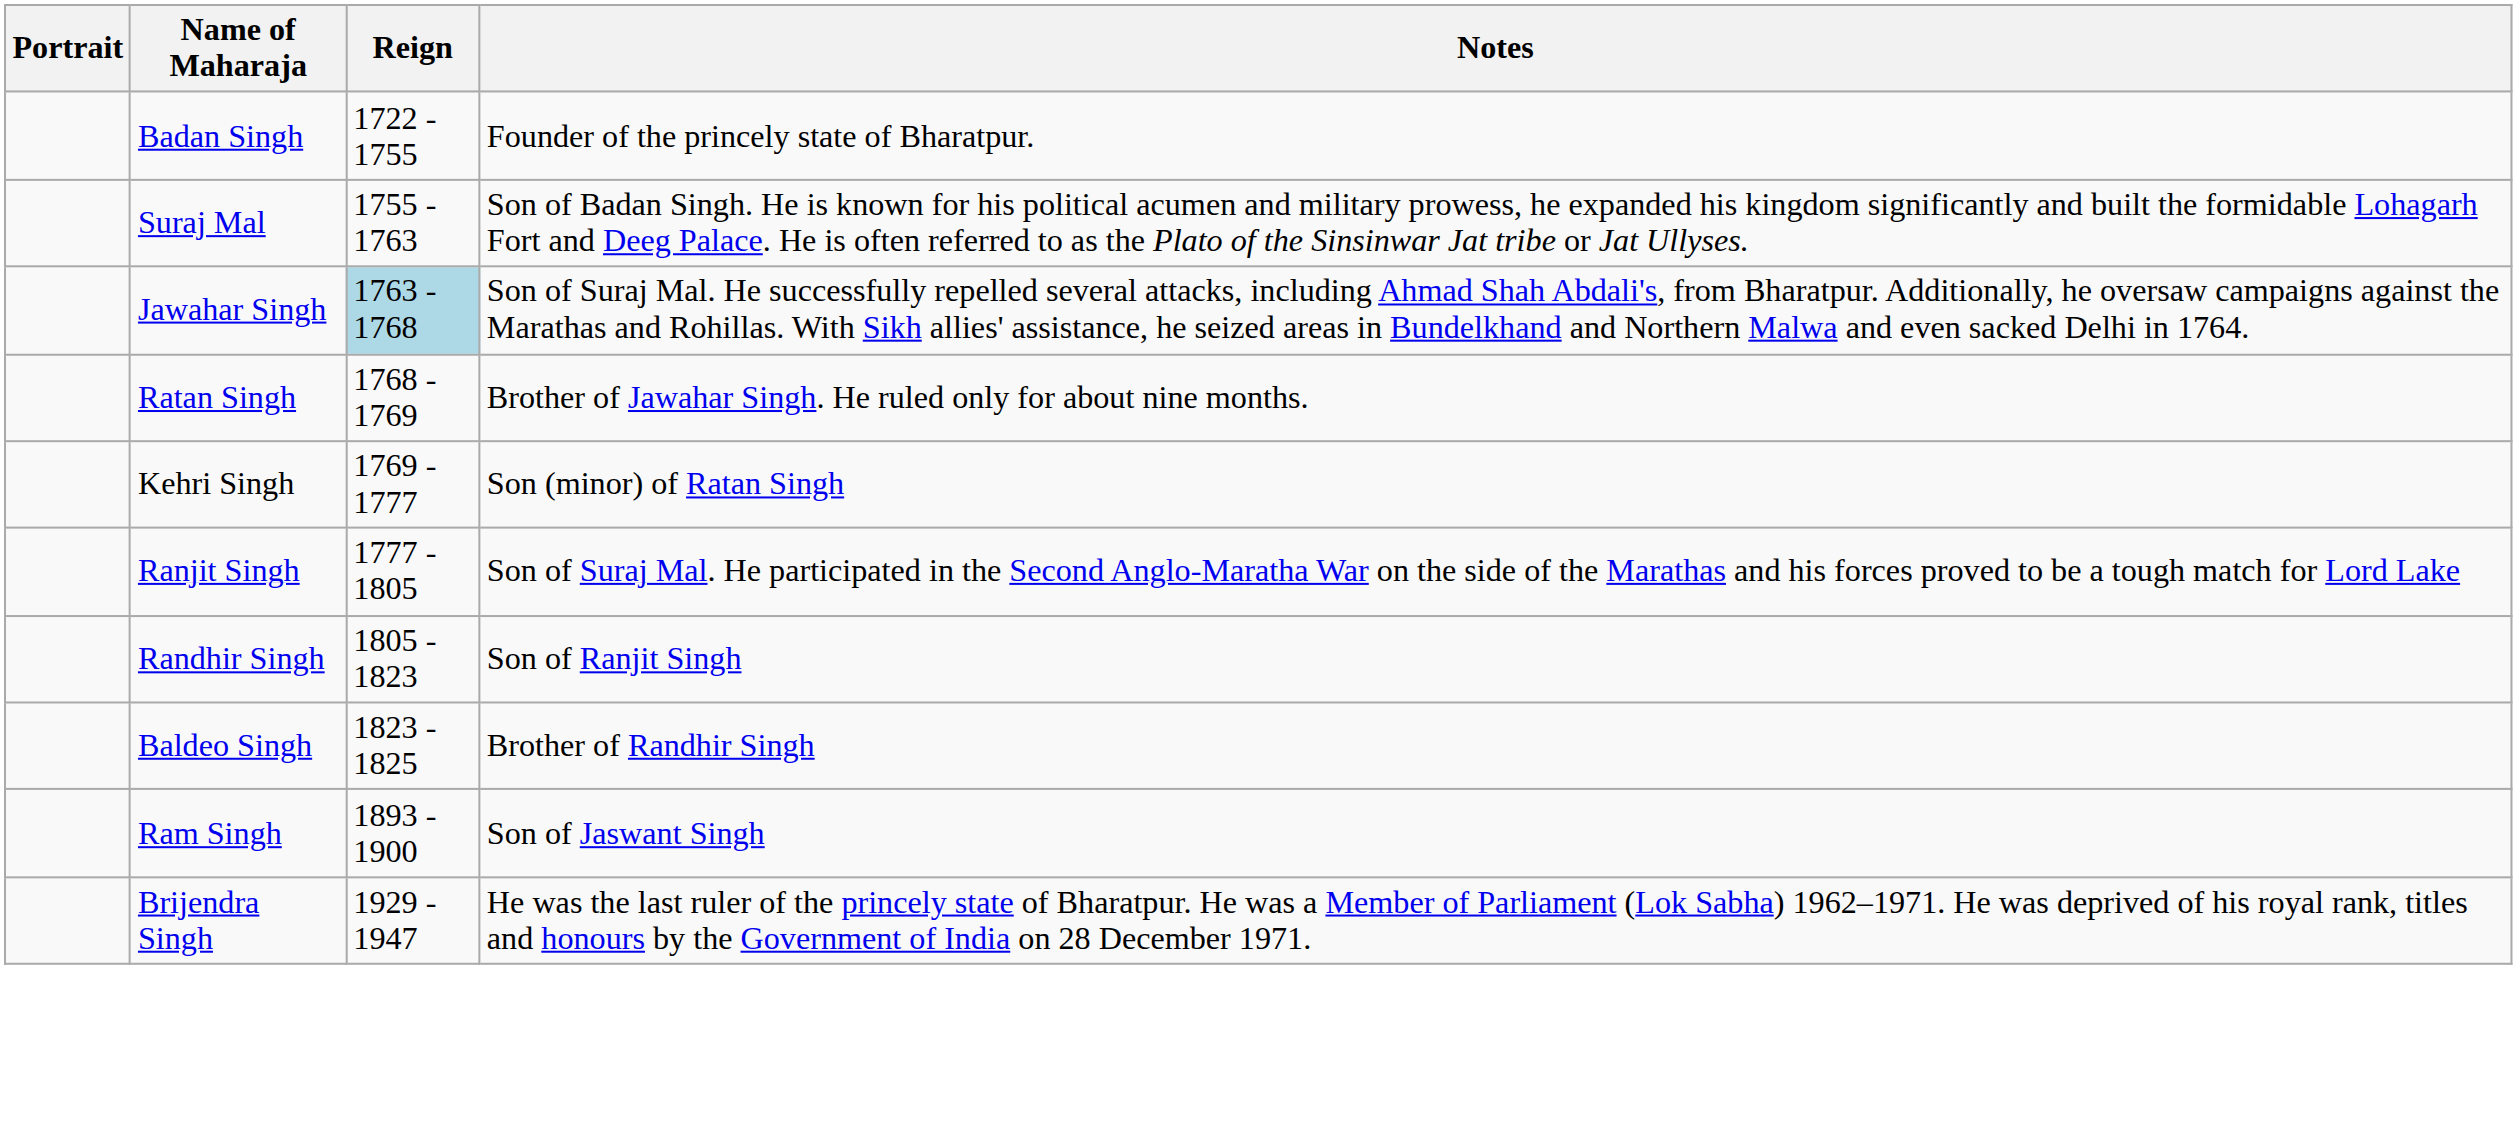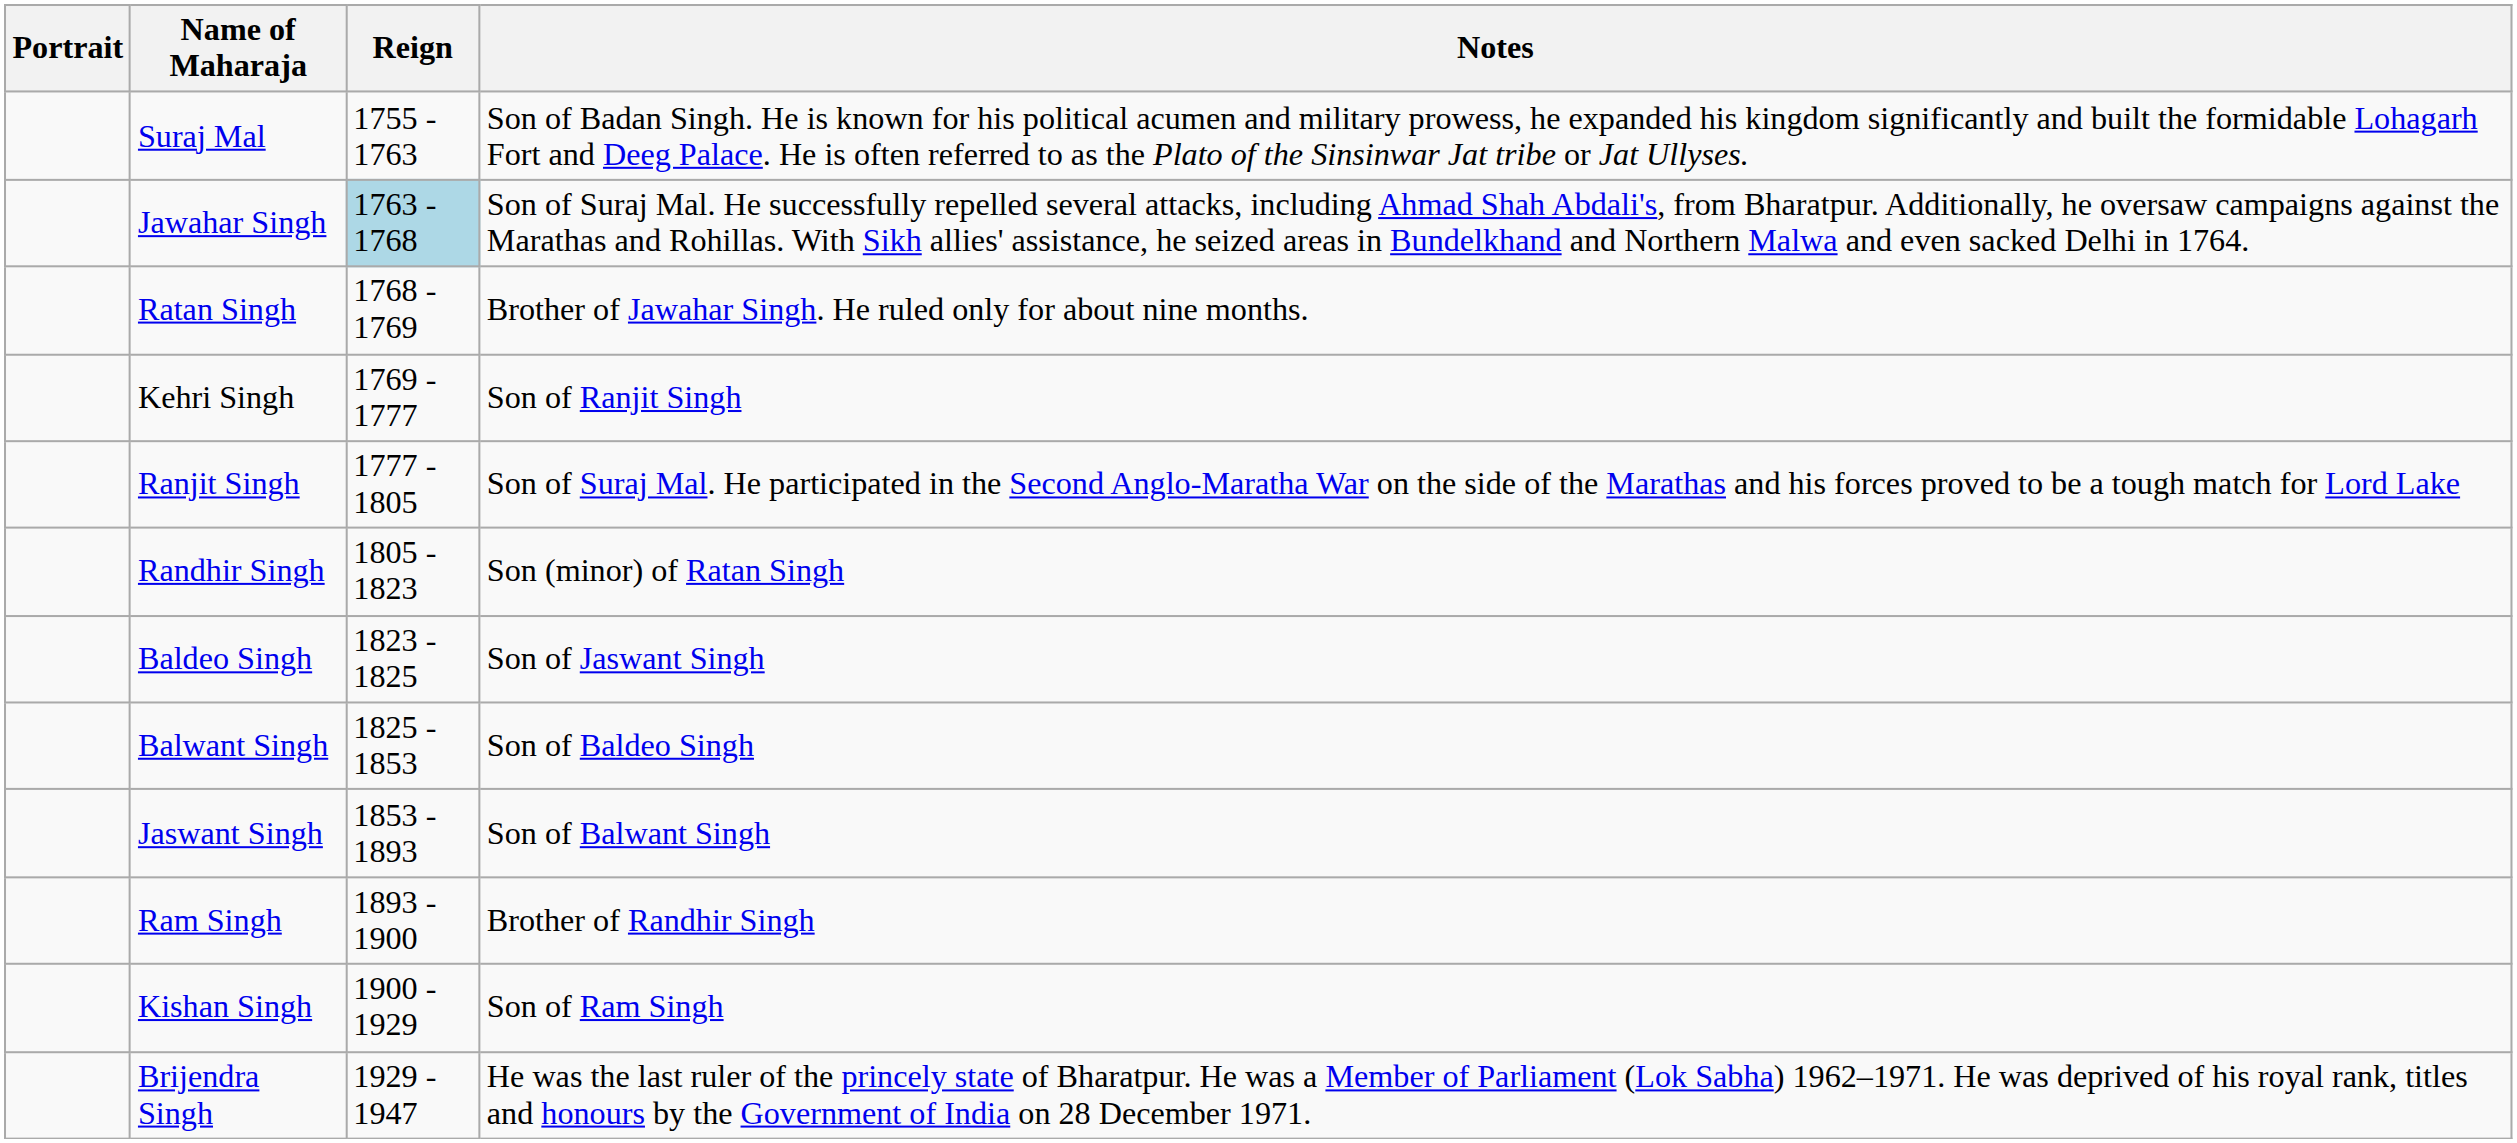- row: Badan Singh | 1722 - 1755 | Founder of the princely state of Bharatpur.
Kehri Singh | Notes: Son (minor) of Ratan Singh -> Son of Ranjit Singh
Randhir Singh | Notes: Son of Ranjit Singh -> Son (minor) of Ratan Singh
Baldeo Singh | Notes: Brother of Randhir Singh -> Son of Jaswant Singh
+ row: Balwant Singh | 1825 - 1853 | Son of Baldeo Singh
+ row: Jaswant Singh | 1853 - 1893 | Son of Balwant Singh
Ram Singh | Notes: Son of Jaswant Singh -> Brother of Randhir Singh
+ row: Kishan Singh | 1900 - 1929 | Son of Ram Singh
